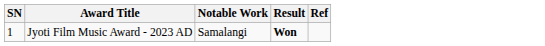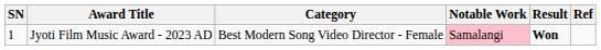+ column: Category | Best Modern Song Video Director - Female
Jyoti Film Music Award - 2023 AD | Notable Work: no background -> pink background
